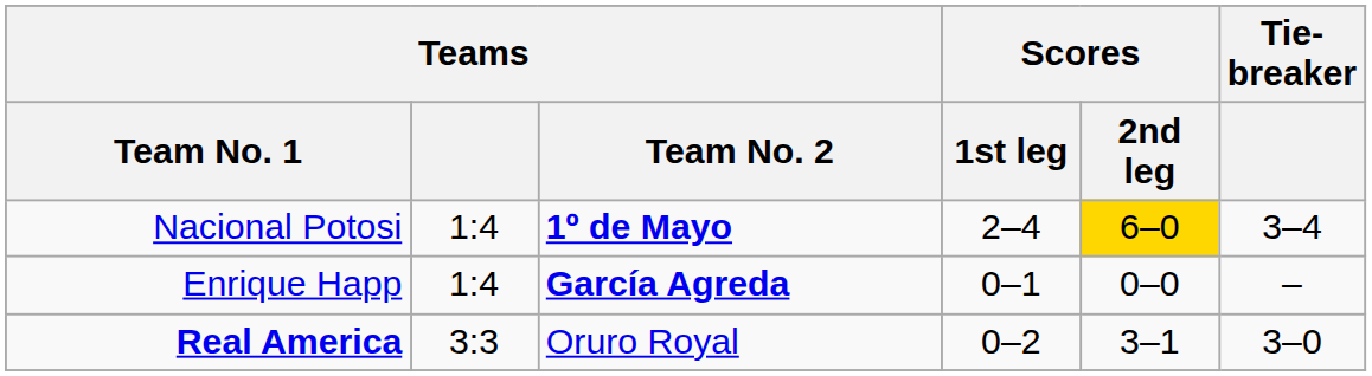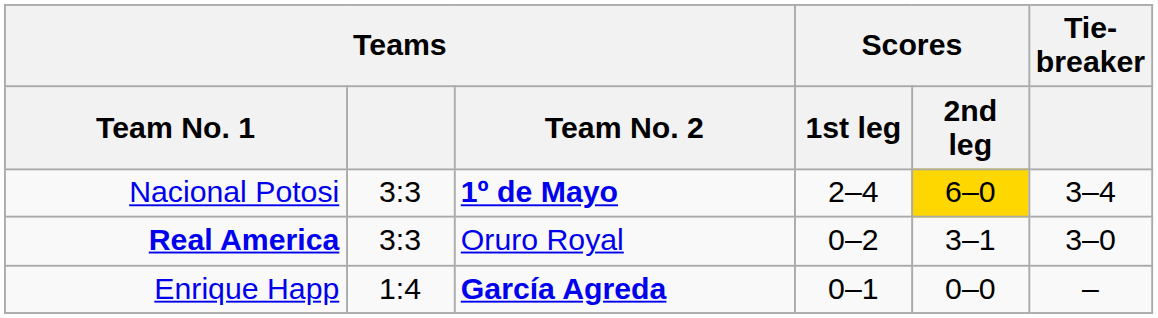Nacional Potosi | Teams: 1:4 -> 3:3
rows swapped: Enrique Happ <-> Real America
